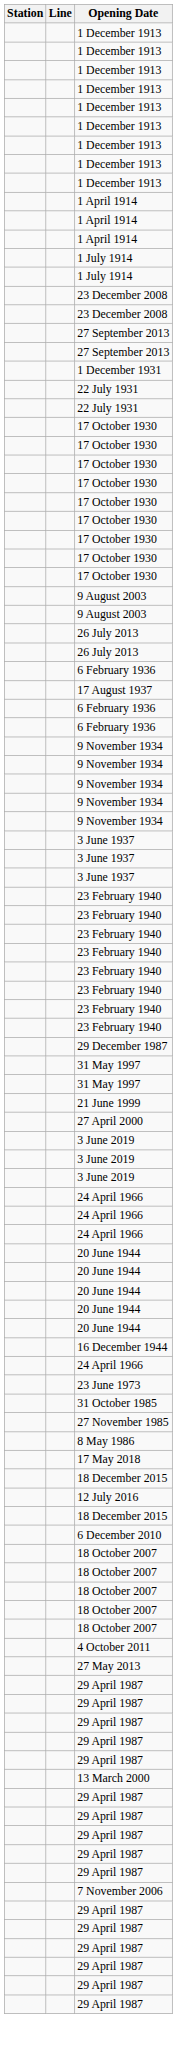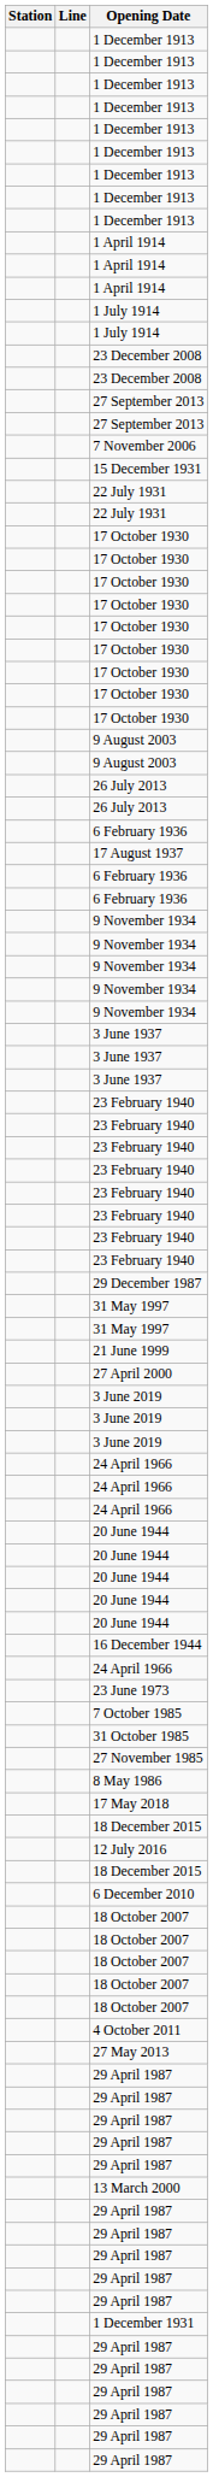rows swapped: 1 December 1931 <-> 7 November 2006
+ row: 15 December 1931
+ row: 7 October 1985
